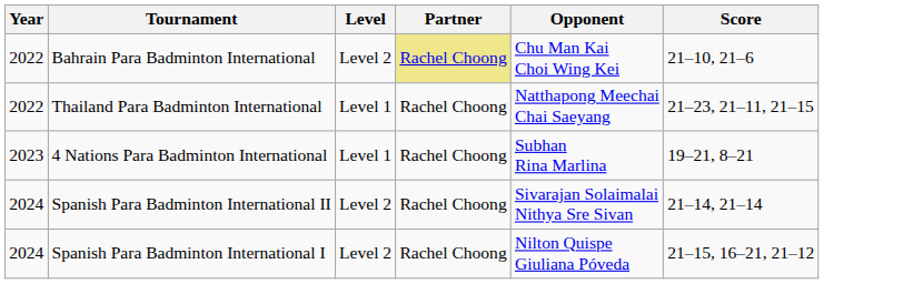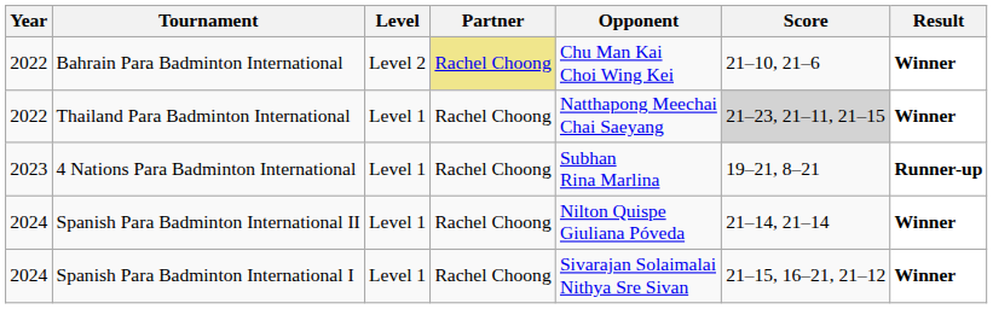+ column: Result | Winner | Winner | Runner-up | Winner | Winner
Thailand Para Badminton International | Score: no background -> lightgrey background
Spanish Para Badminton International II | Level: Level 2 -> Level 1
Spanish Para Badminton International II | Opponent: Sivarajan Solaimalai Nithya Sre Sivan -> Nilton Quispe Giuliana Póveda
Spanish Para Badminton International I | Level: Level 2 -> Level 1
Spanish Para Badminton International I | Opponent: Nilton Quispe Giuliana Póveda -> Sivarajan Solaimalai Nithya Sre Sivan
